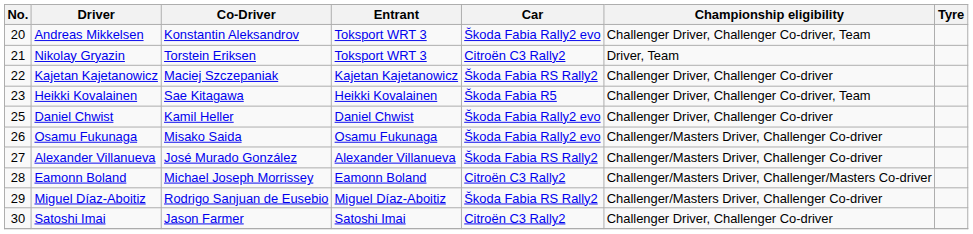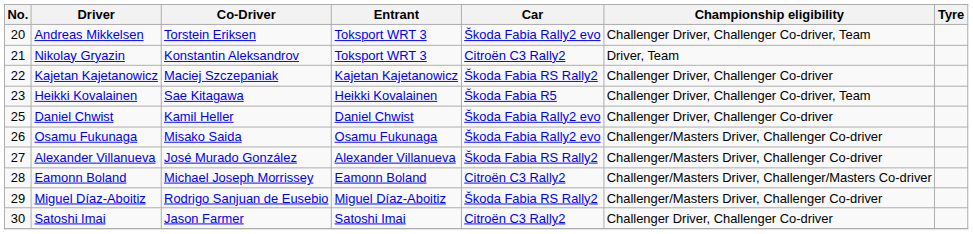Andreas Mikkelsen | Co-Driver: Konstantin Aleksandrov -> Torstein Eriksen
Nikolay Gryazin | Co-Driver: Torstein Eriksen -> Konstantin Aleksandrov
